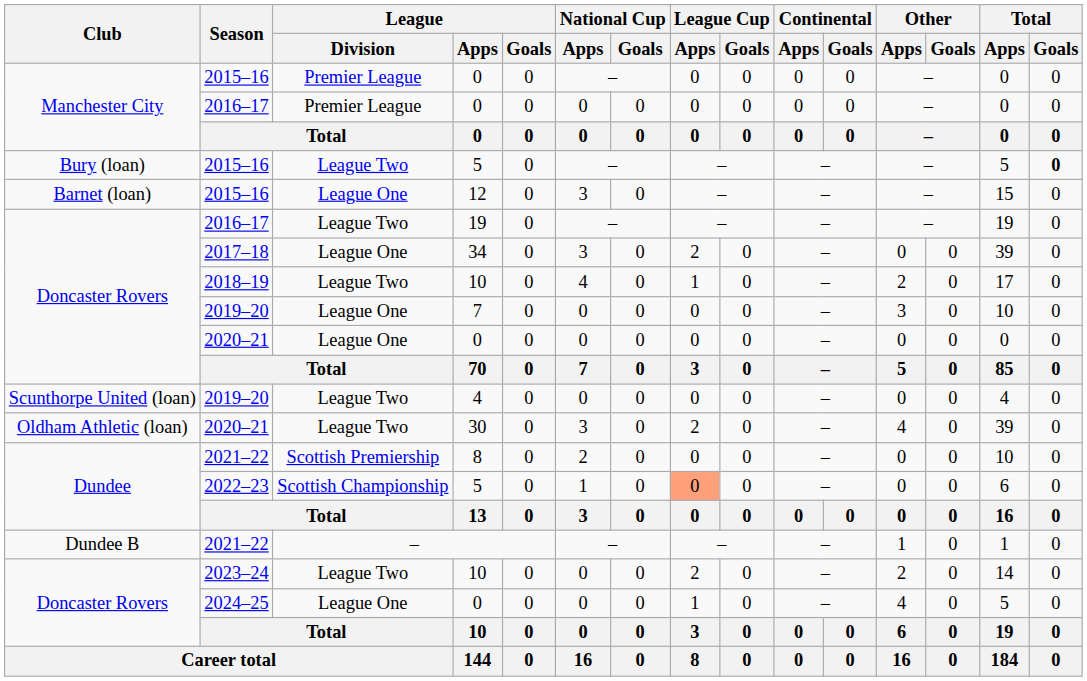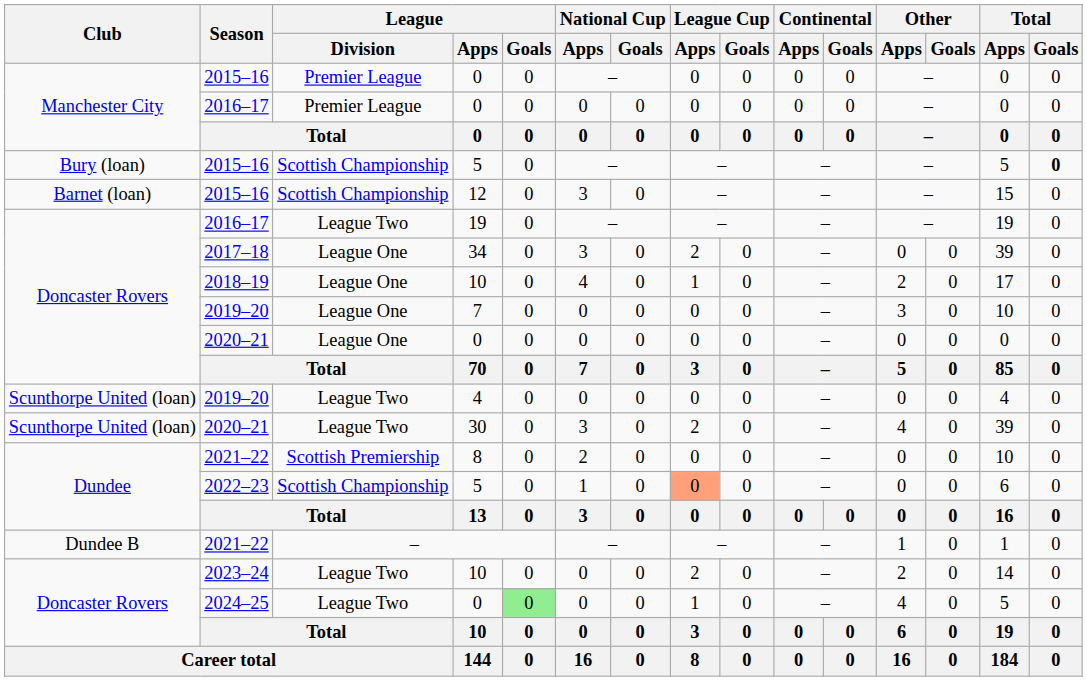2015–16 / 5 | League / Division: League Two -> Scottish Championship
12 | League / Division: League One -> Scottish Championship
2018–19 / 10 | League / Division: League Two -> League One
30 | Club: Oldham Athletic (loan) -> Scunthorpe United (loan)
2024–25 / 0 | League / Division: League One -> League Two
2024–25 / 0 | League / Goals: no background -> lightgreen background
